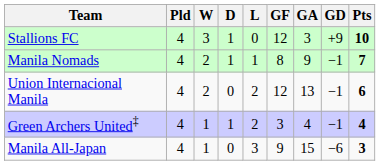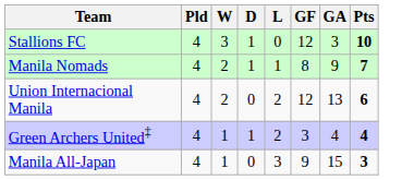- column: GD | +9 | −1 | −1 | −1 | −6
